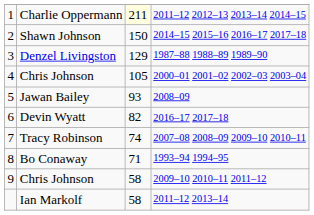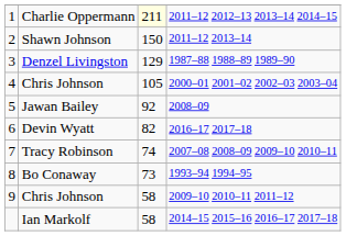Shawn Johnson | column 4: 2014–15 2015–16 2016–17 2017–18 -> 2011–12 2013–14
Jawan Bailey | column 3: 93 -> 92
Bo Conaway | column 3: 71 -> 73
Ian Markolf | column 4: 2011–12 2013–14 -> 2014–15 2015–16 2016–17 2017–18
